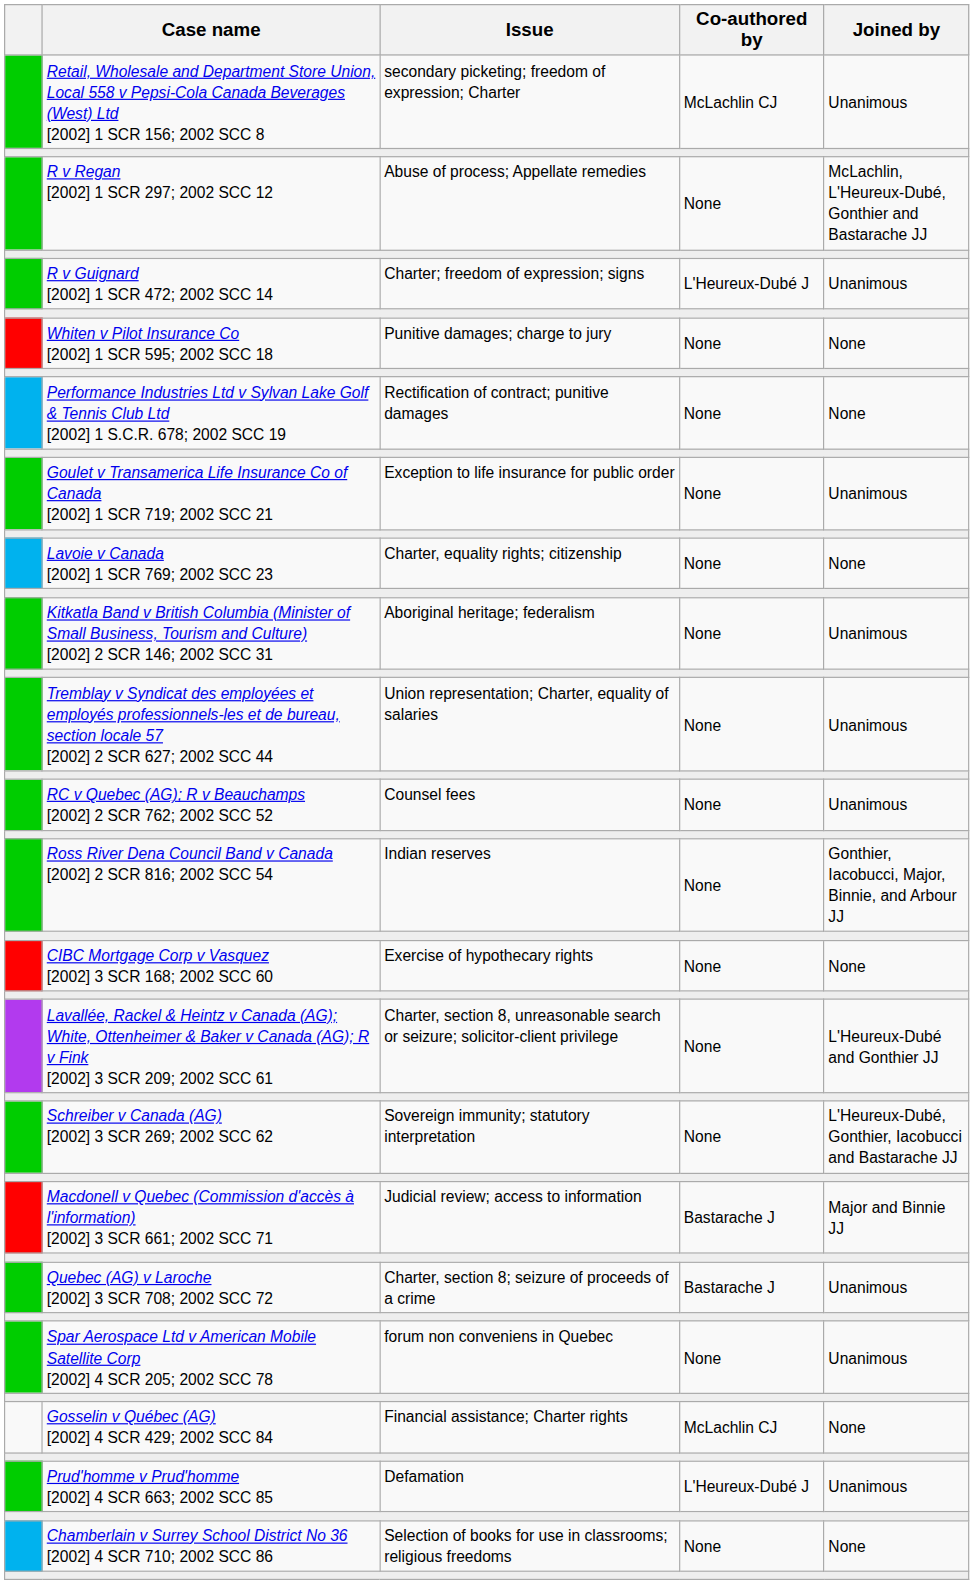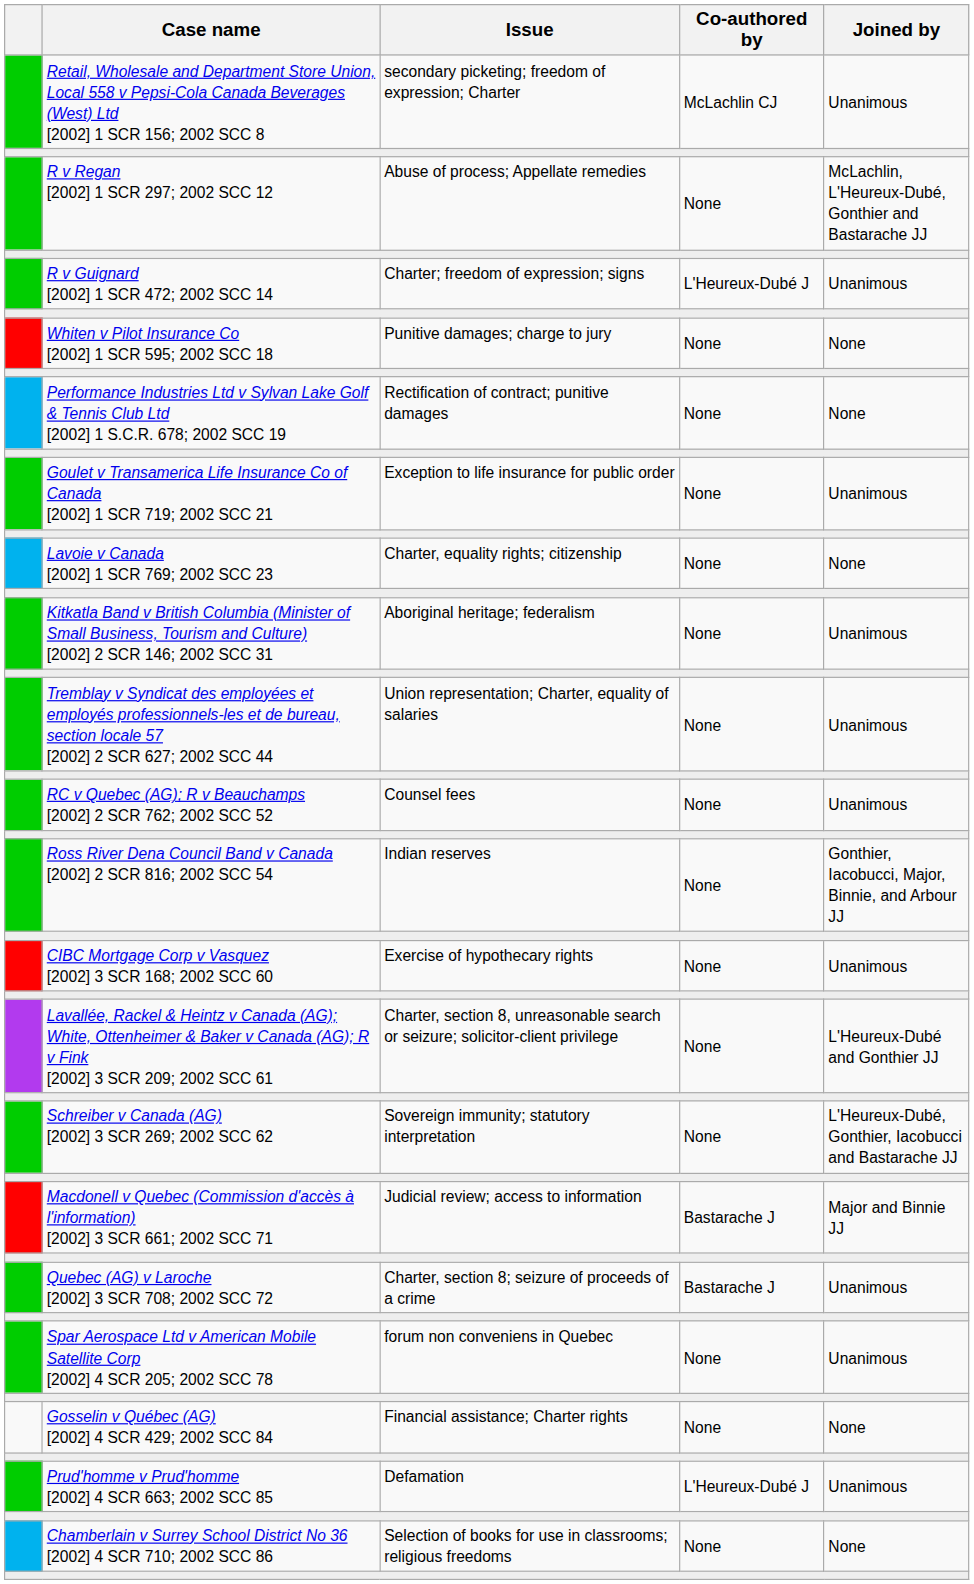CIBC Mortgage Corp v Vasquez [2002] 3 SCR 168; 2002 SCC 60 | Joined by: None -> Unanimous
Gosselin v Québec (AG) [2002] 4 SCR 429; 2002 SCC 84 | Co-authored by: McLachlin CJ -> None
